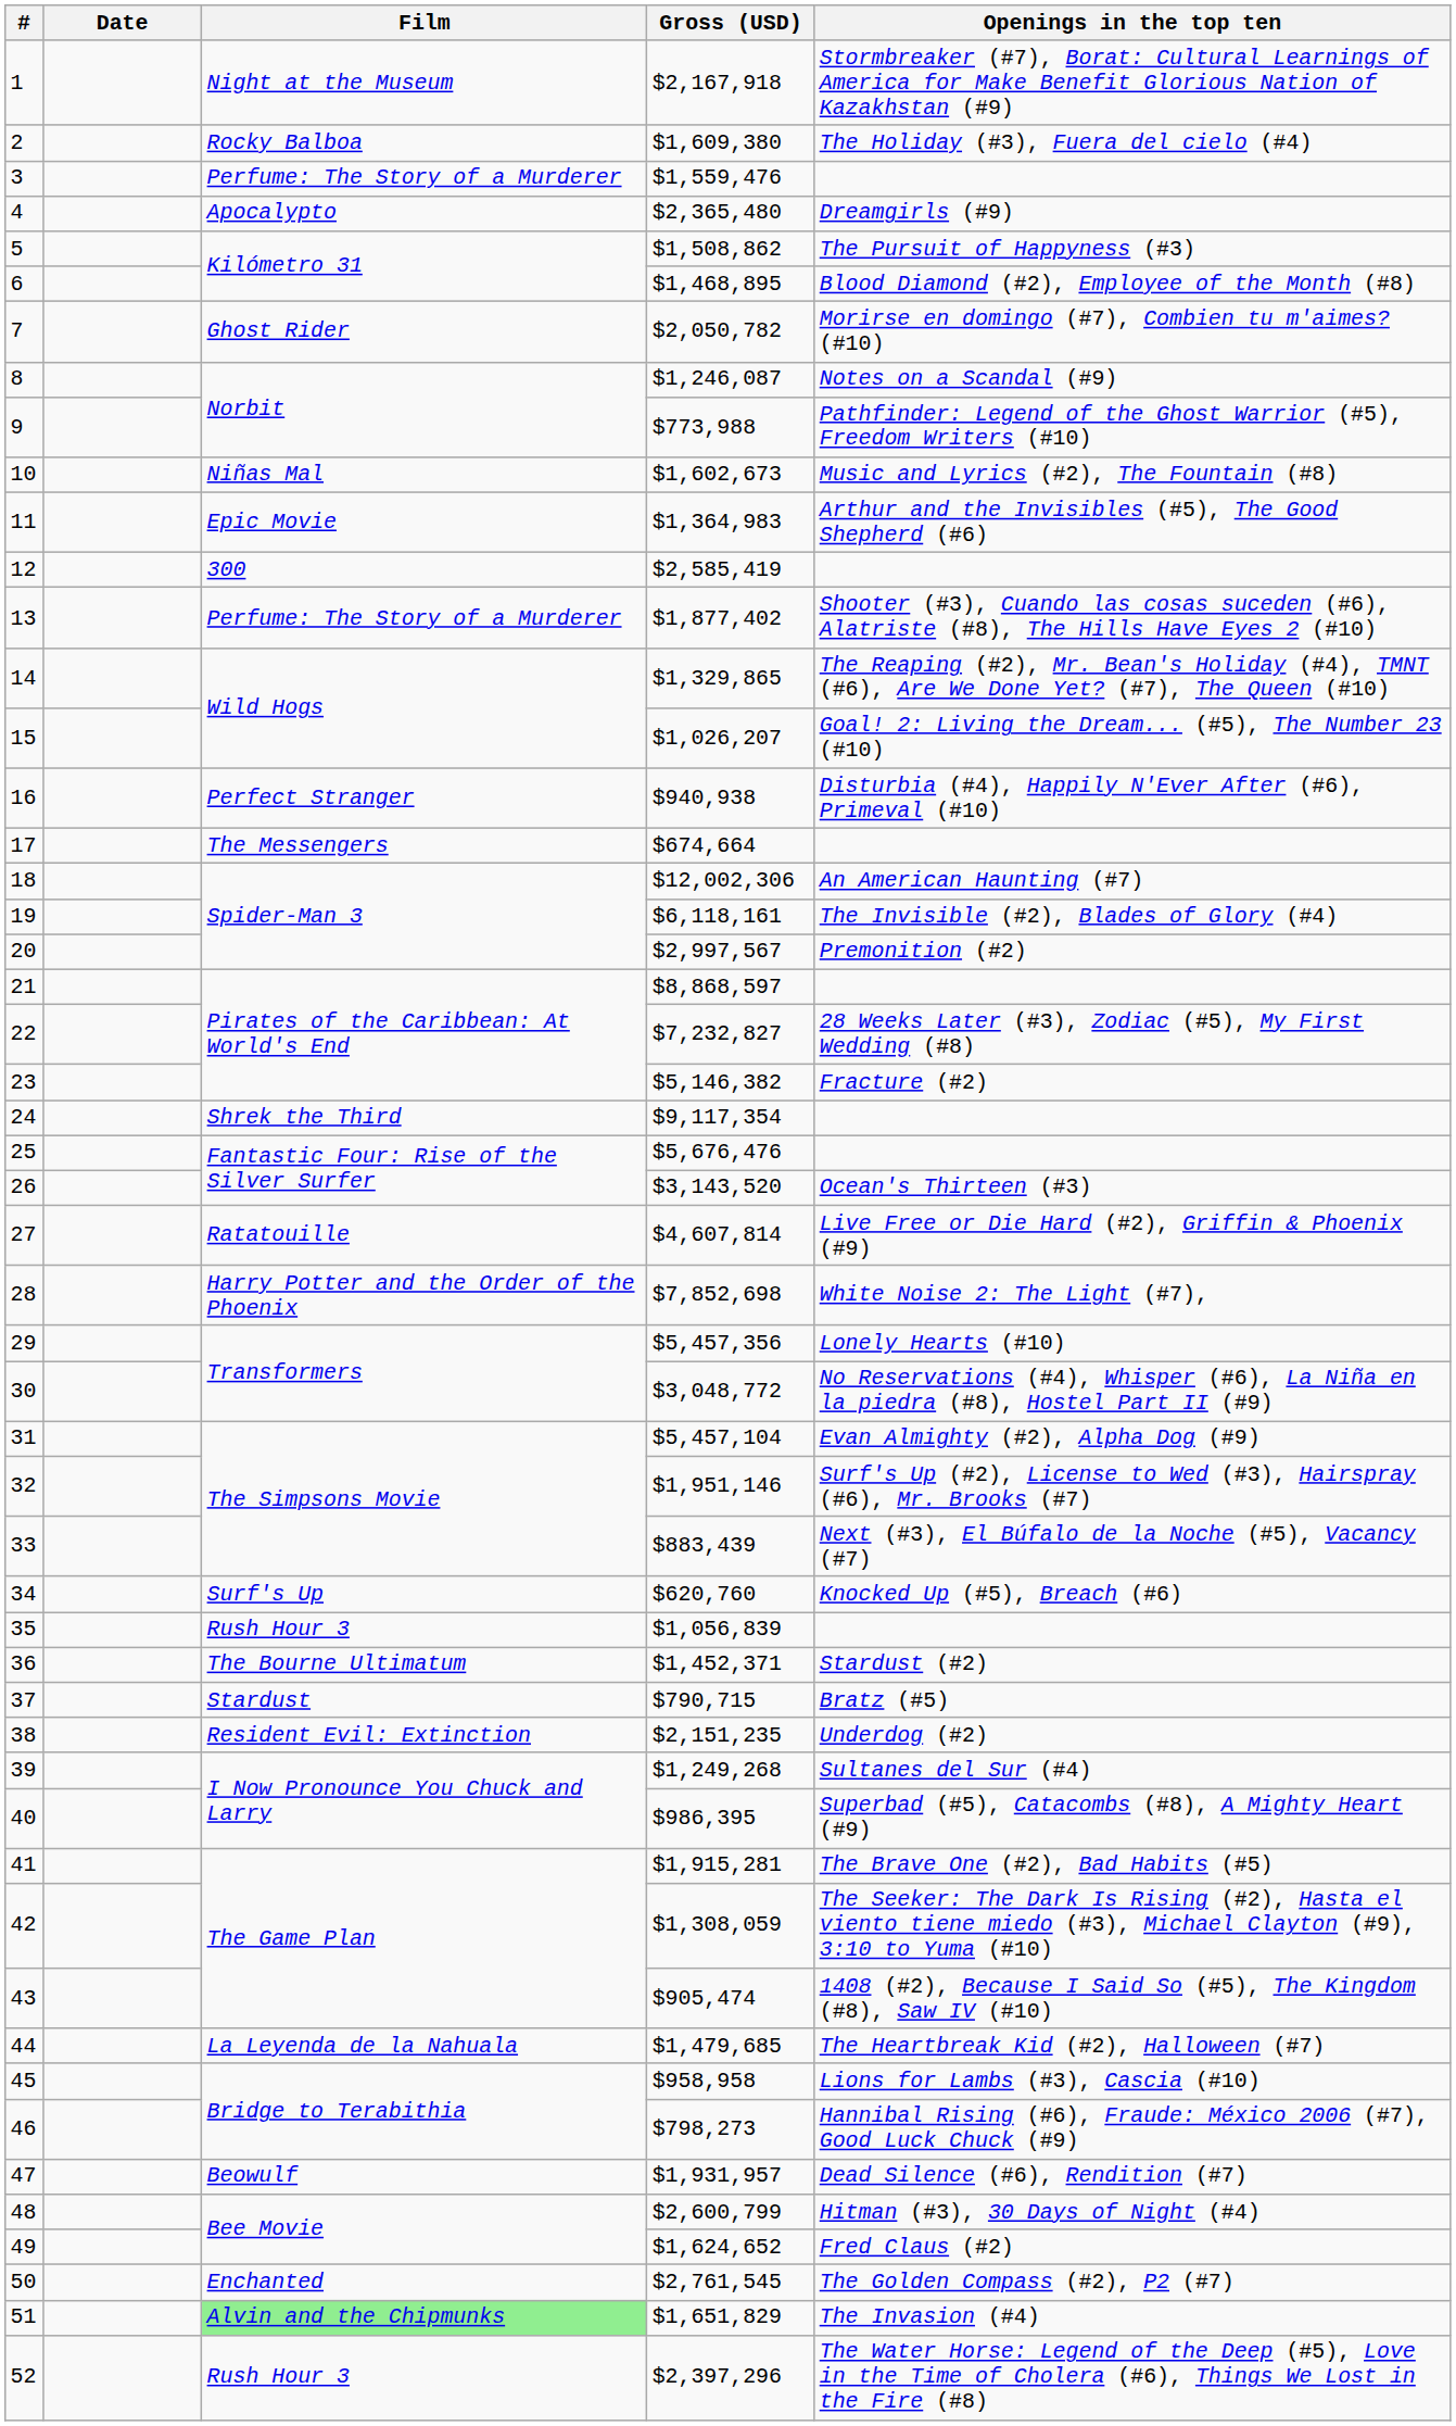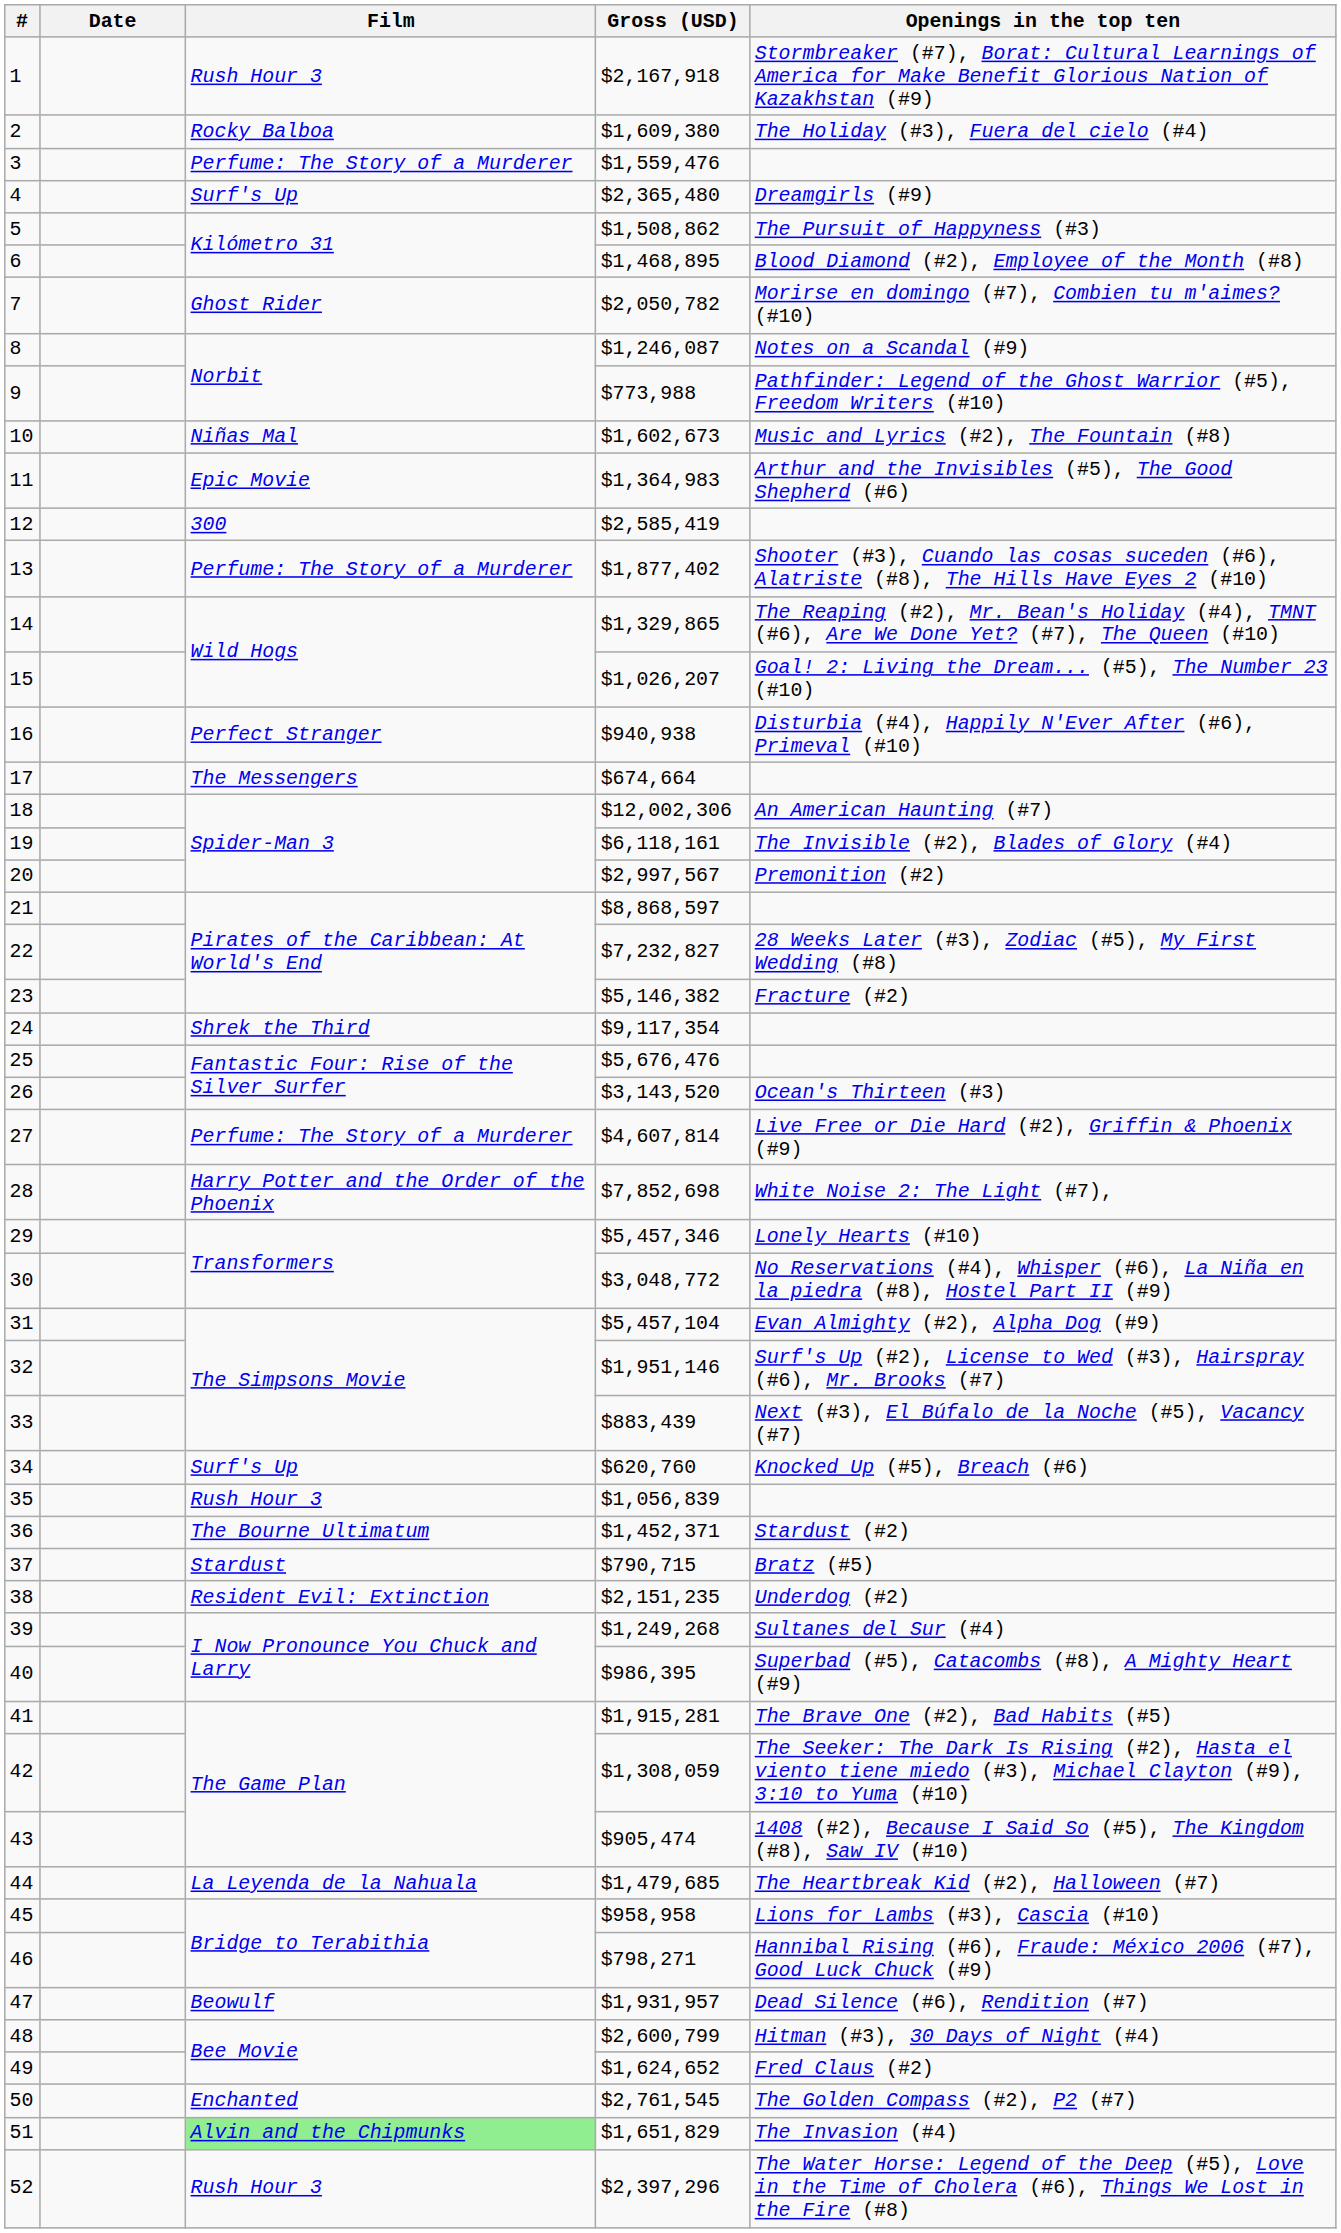1 | Film: Night at the Museum -> Rush Hour 3
4 | Film: Apocalypto -> Surf's Up
27 | Film: Ratatouille -> Perfume: The Story of a Murderer
29 | Gross (USD): $5,457,356 -> $5,457,346
46 | Gross (USD): $798,273 -> $798,271
